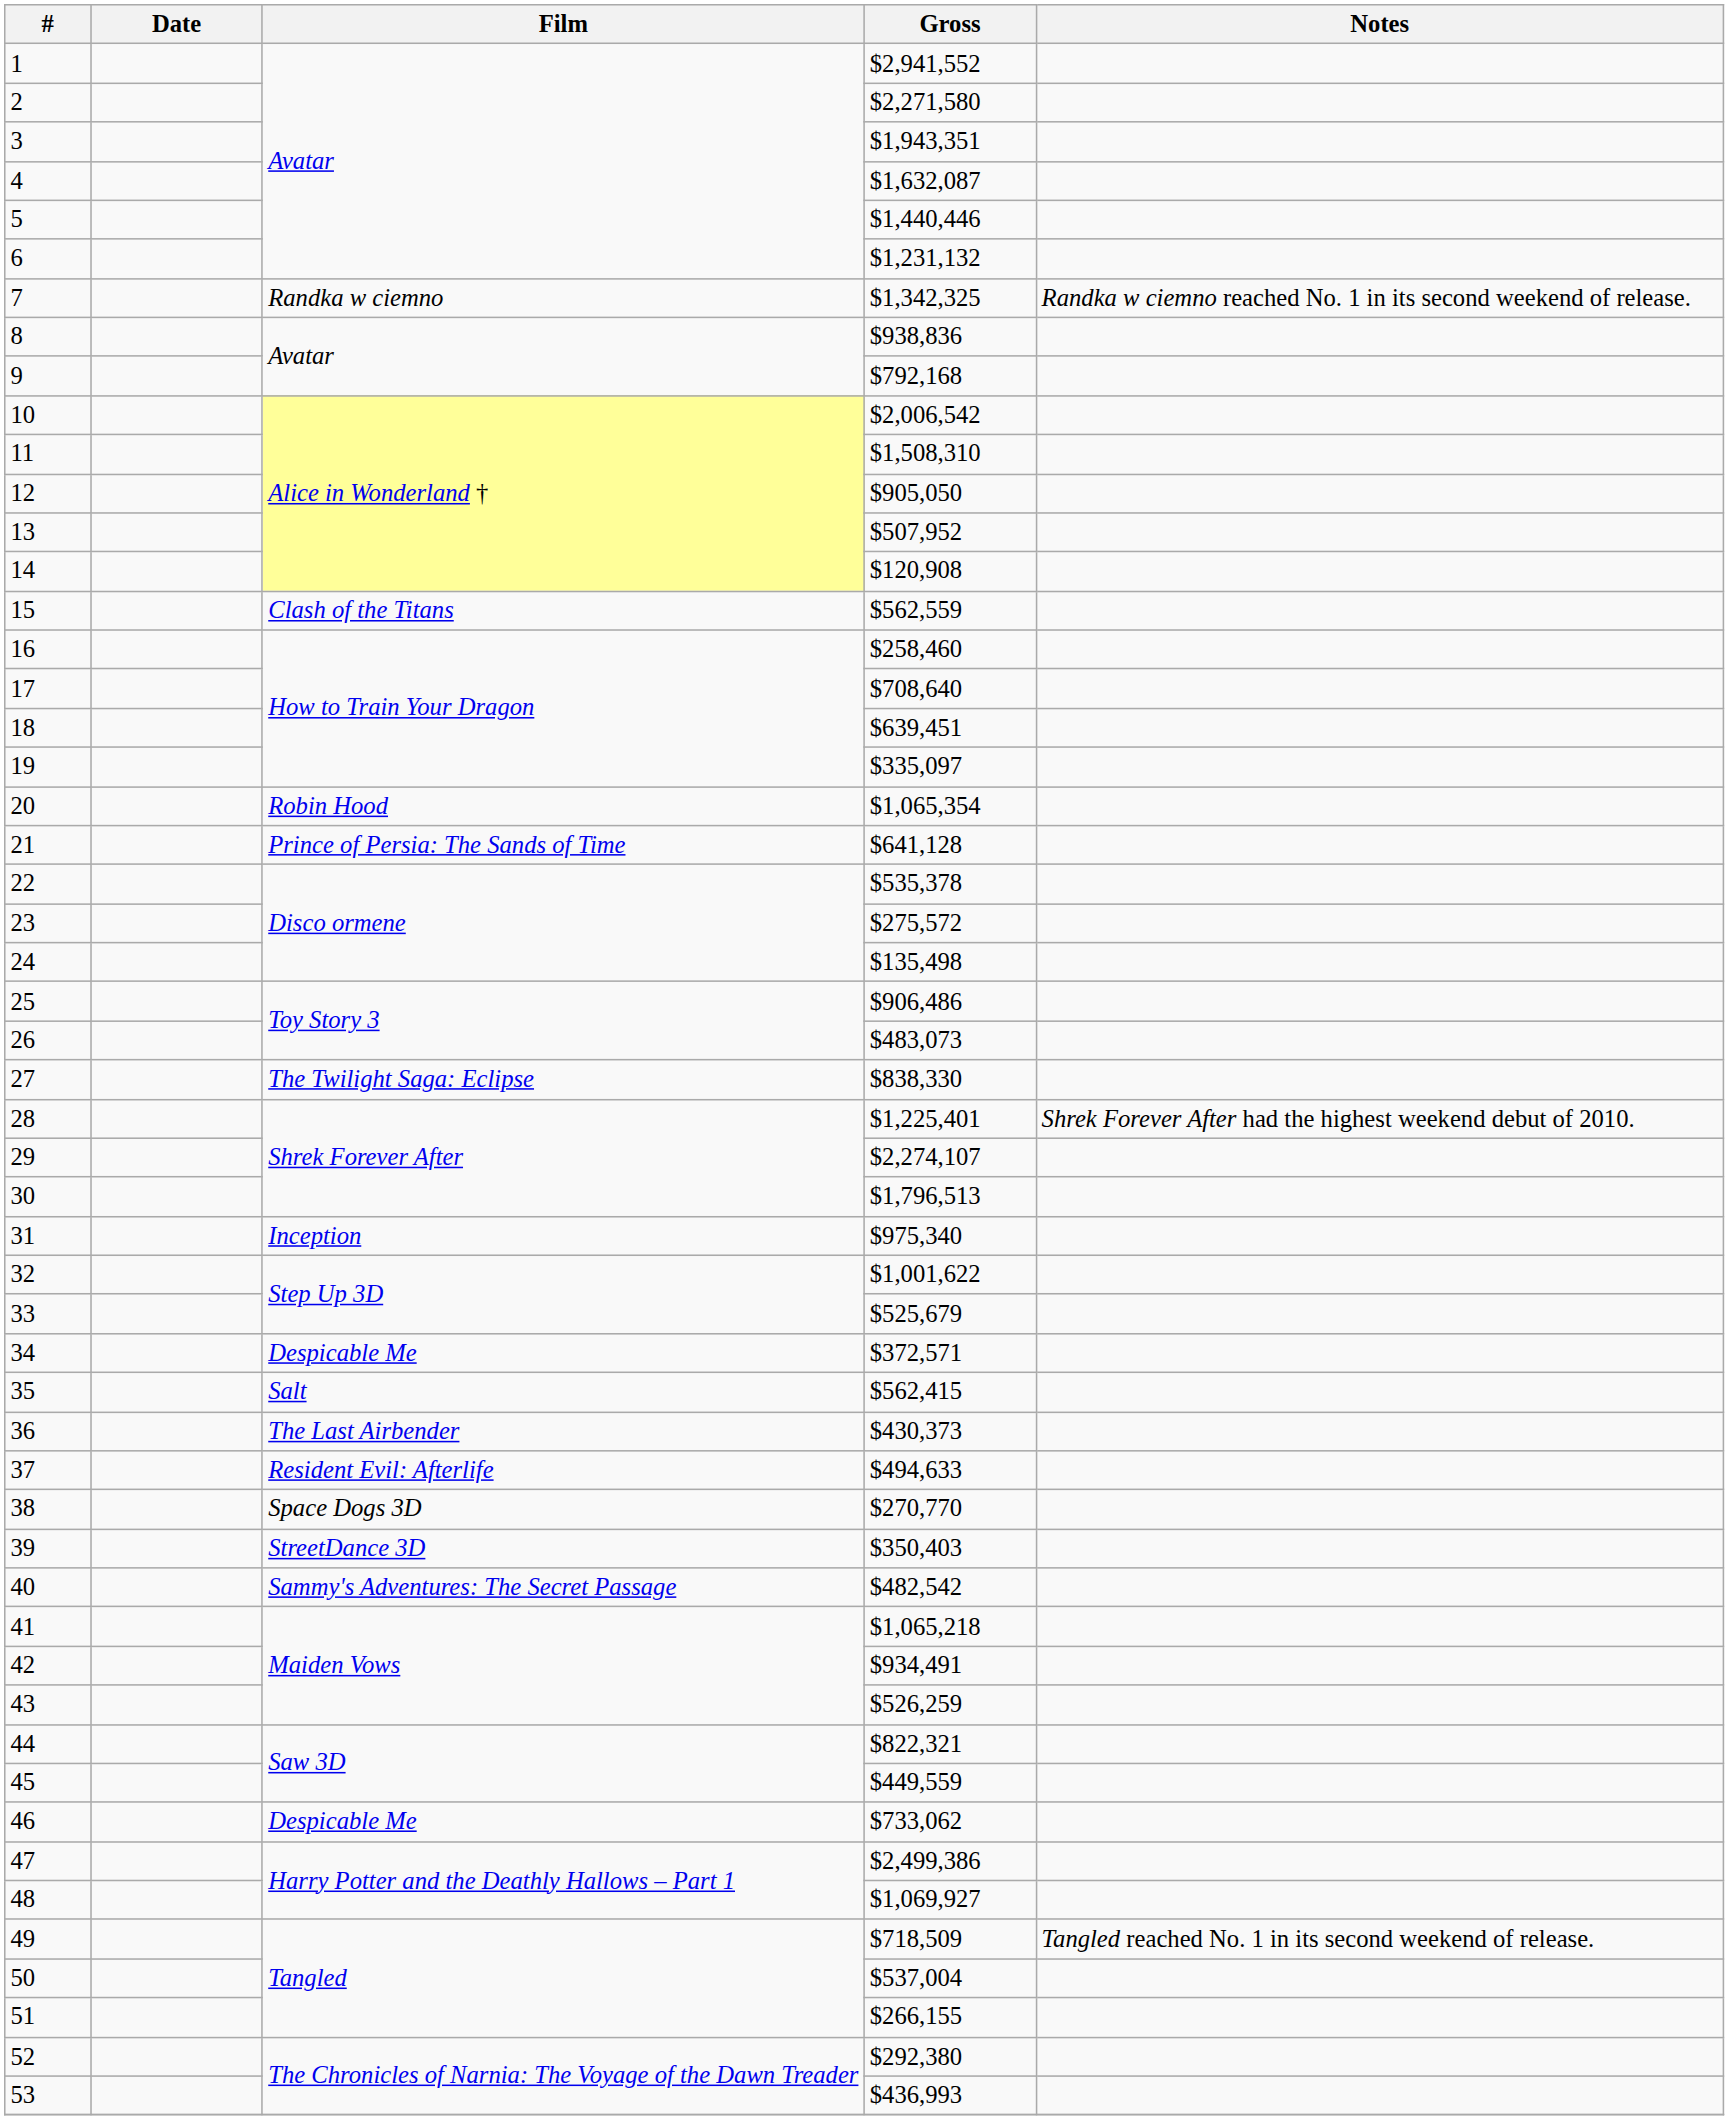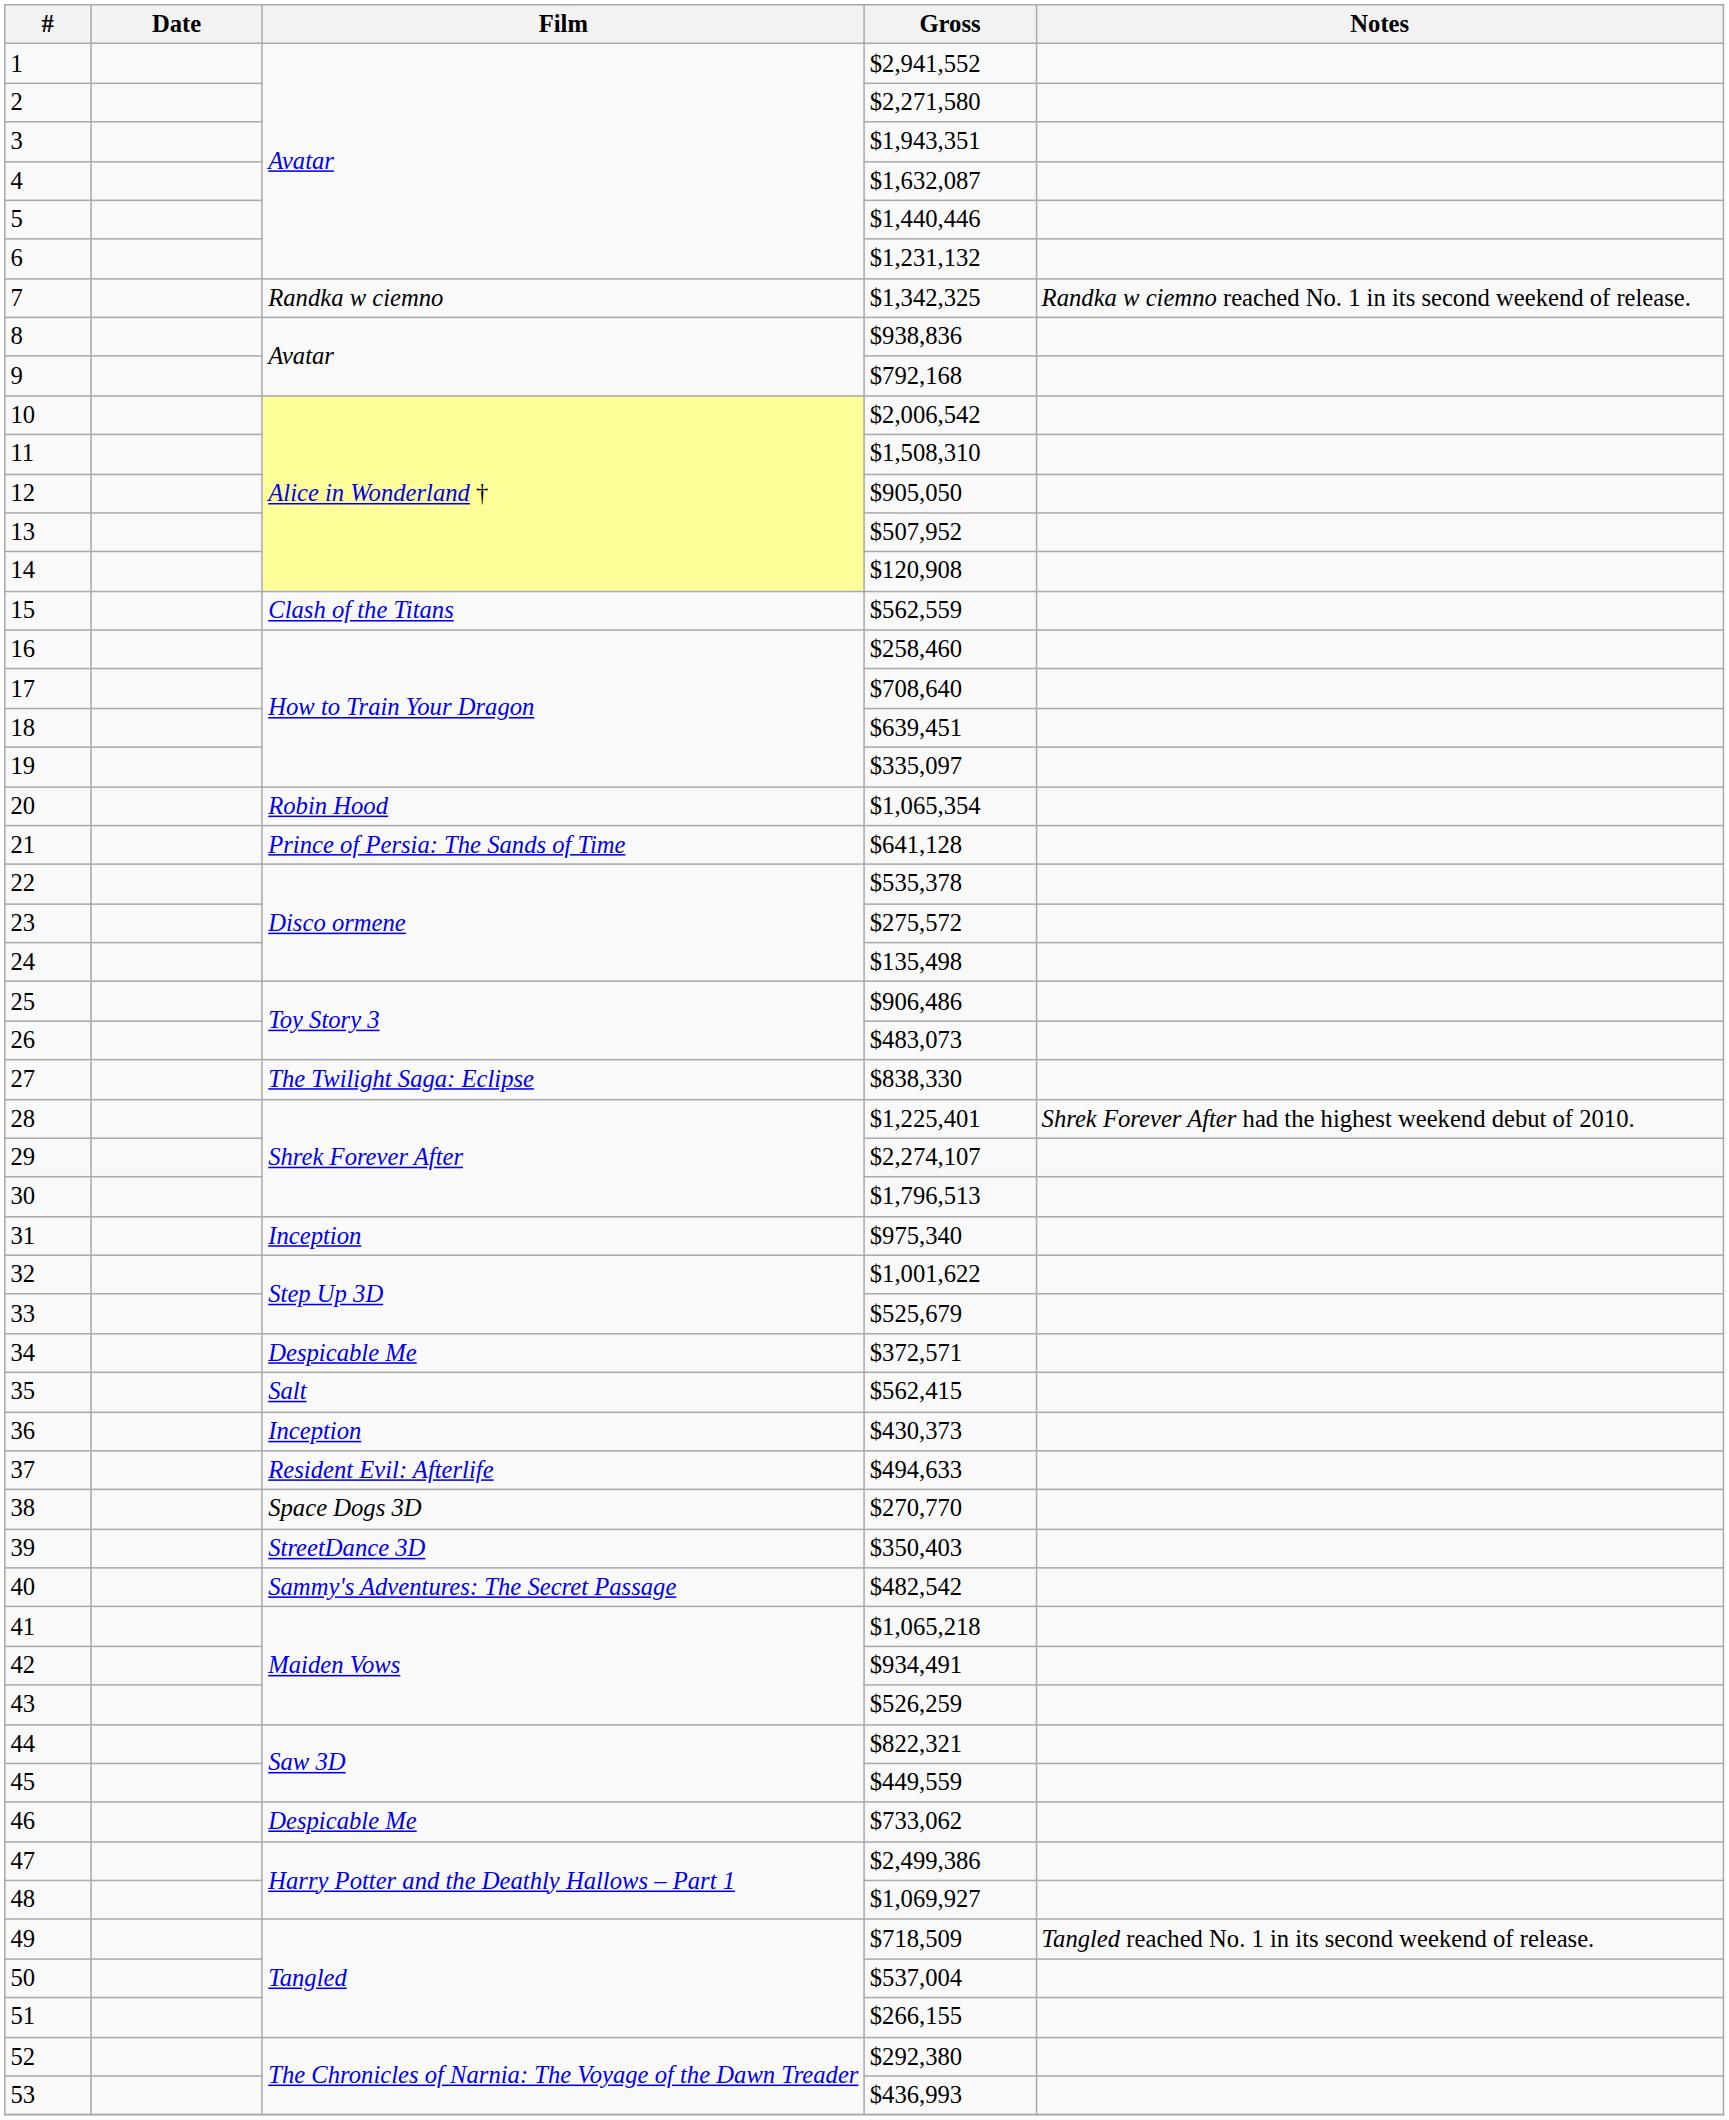36 | Film: The Last Airbender -> Inception
